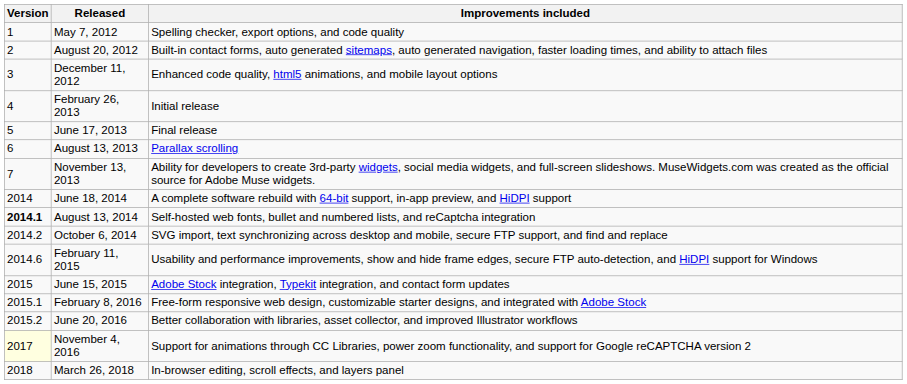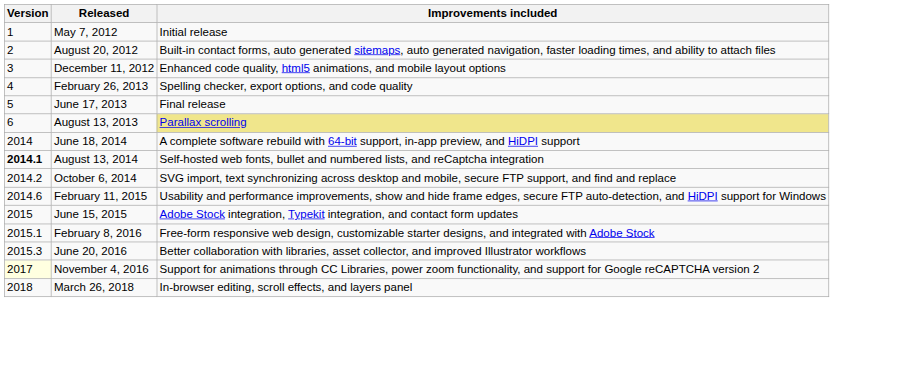May 7, 2012 | Improvements included: Spelling checker, export options, and code quality -> Initial release
February 26, 2013 | Improvements included: Initial release -> Spelling checker, export options, and code quality
August 13, 2013 | Improvements included: no background -> khaki background
- row: 7 | November 13, 2013 | Ability for developers to create 3rd-party widgets, social media widgets, and full-screen slideshows. MuseWidgets.com was created as the official source for Adobe Muse widgets.
June 20, 2016 | Version: 2015.2 -> 2015.3
